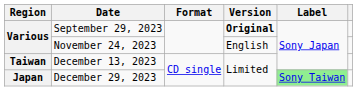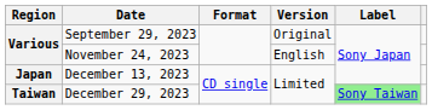September 29, 2023 | Version: bold -> normal
December 13, 2023 | Region: Taiwan -> Japan
December 29, 2023 | Region: Japan -> Taiwan
